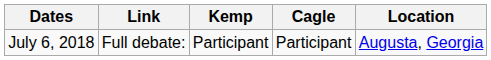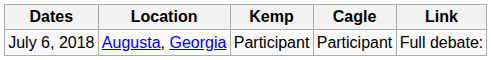columns swapped: Location <-> Link
